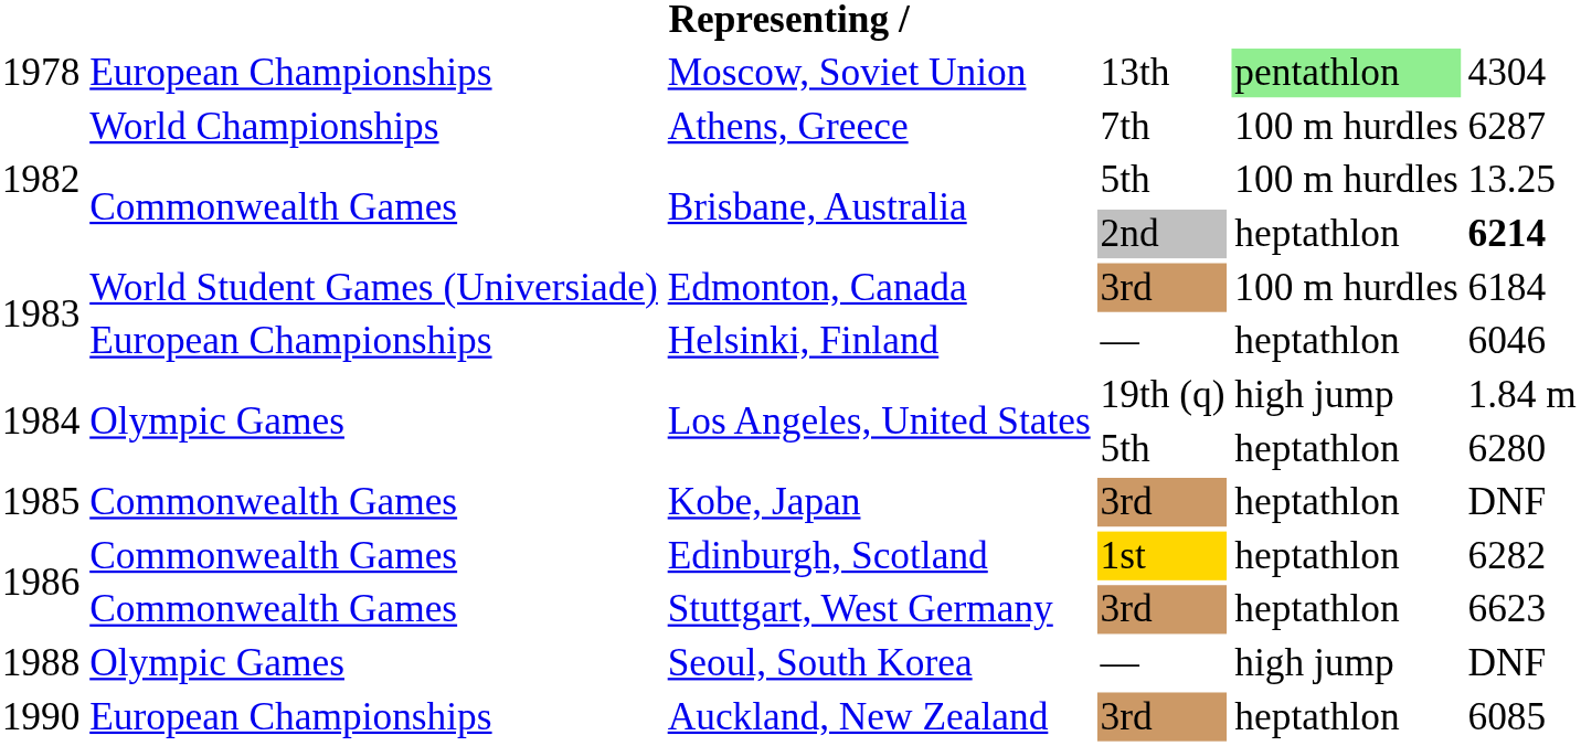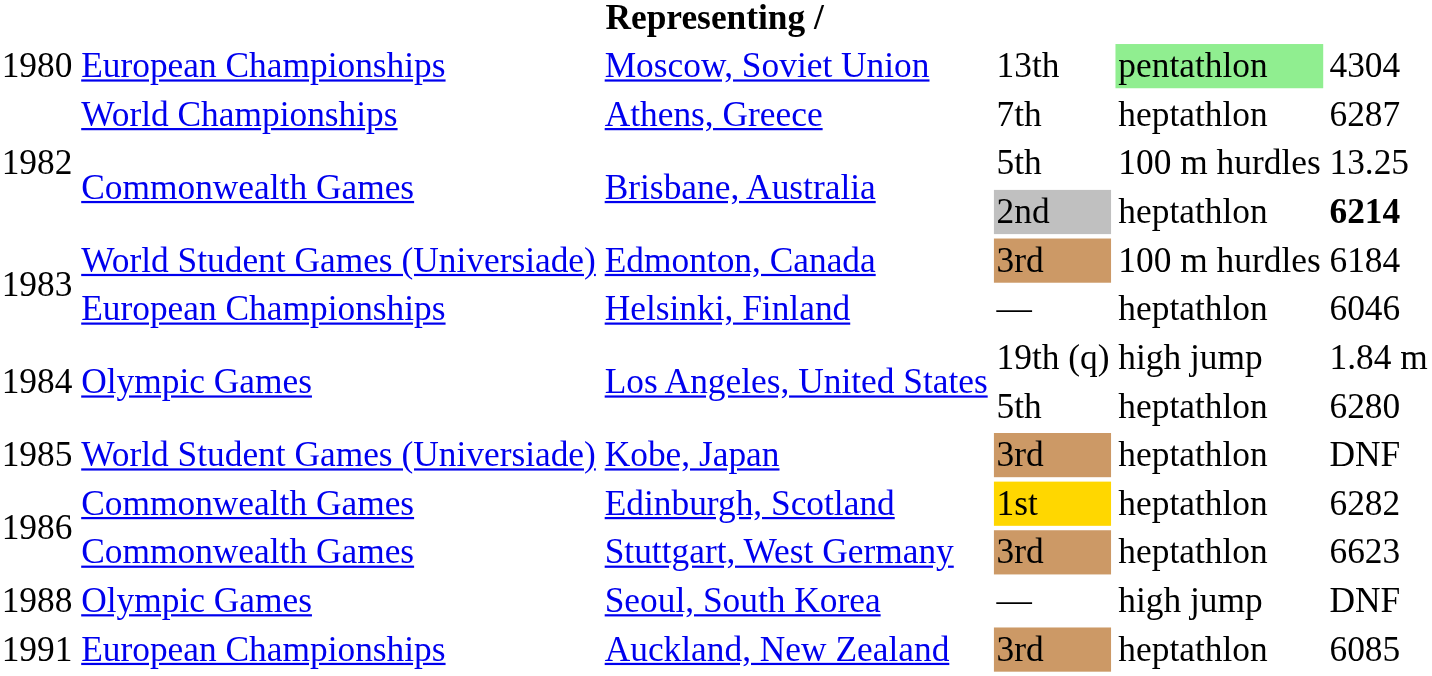Moscow, Soviet Union | column 1: 1978 -> 1980
Athens, Greece | column 5: 100 m hurdles -> heptathlon
Kobe, Japan | column 2: Commonwealth Games -> World Student Games (Universiade)
Auckland, New Zealand | column 1: 1990 -> 1991
